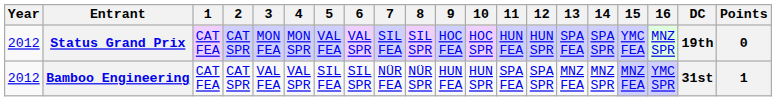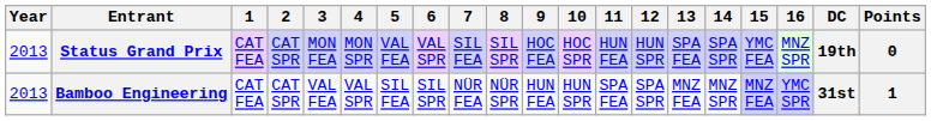Status Grand Prix | Year: 2012 -> 2013
Bamboo Engineering | Year: 2012 -> 2013
